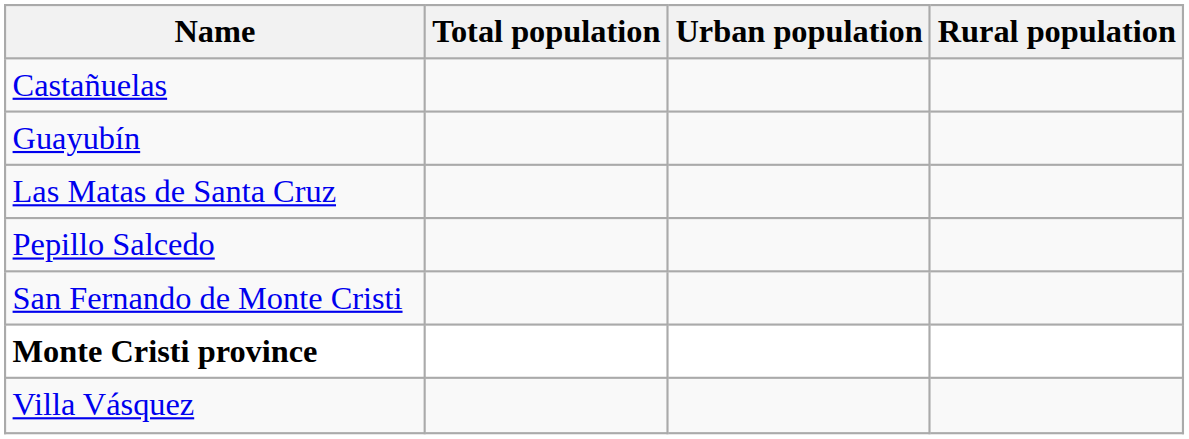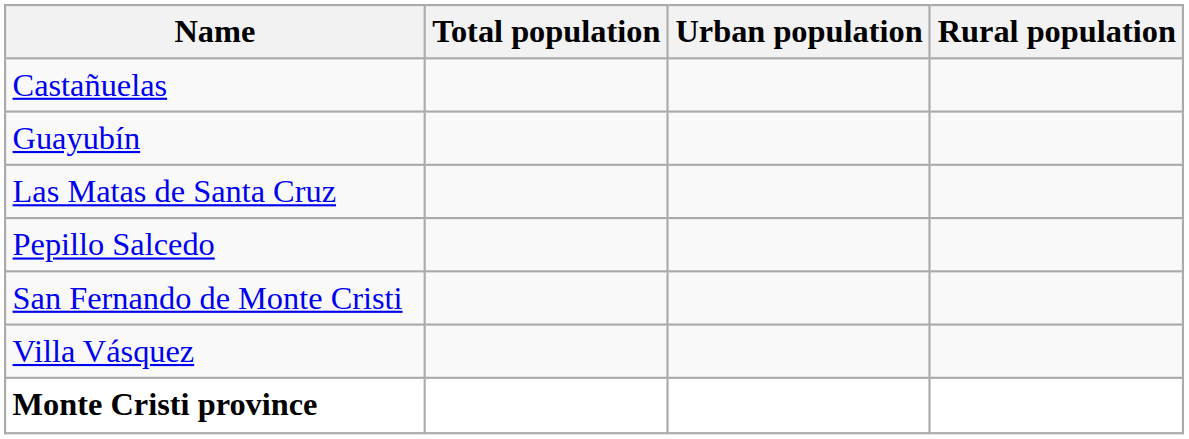rows swapped: Villa Vásquez <-> Monte Cristi province
